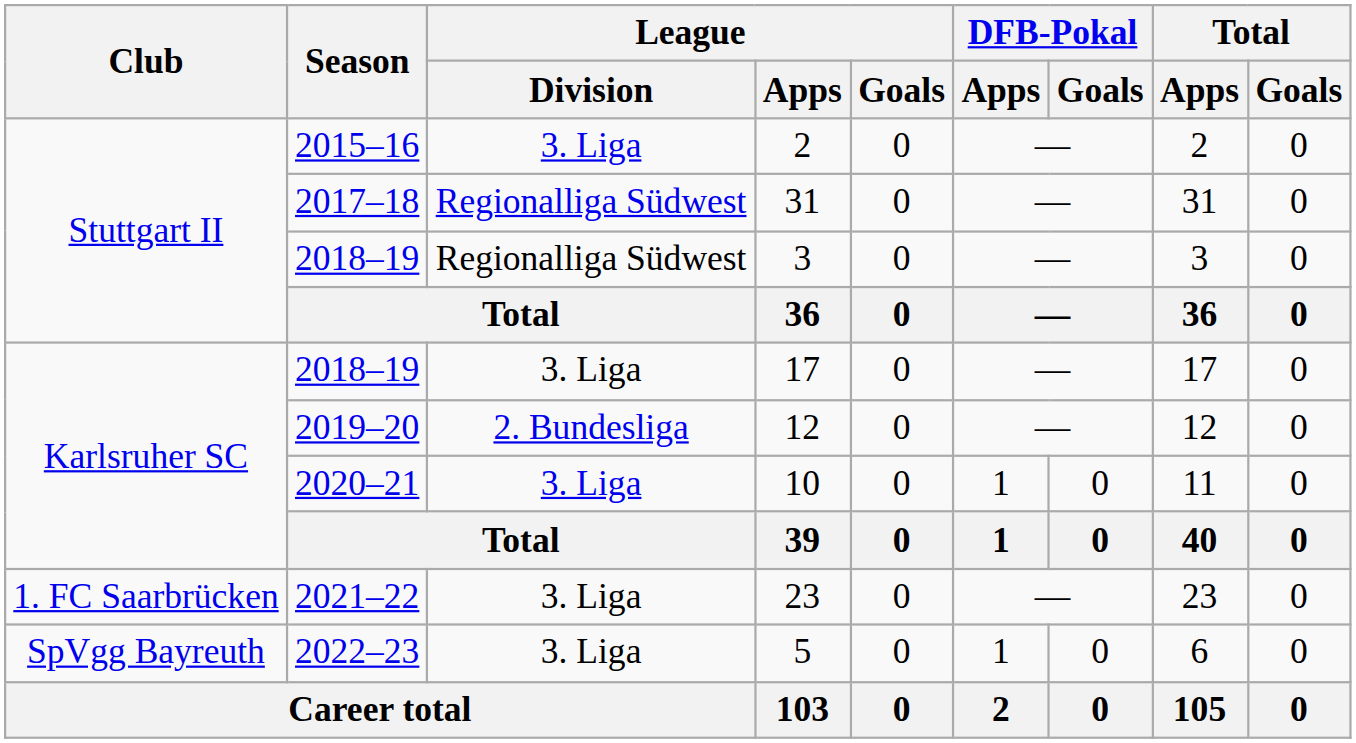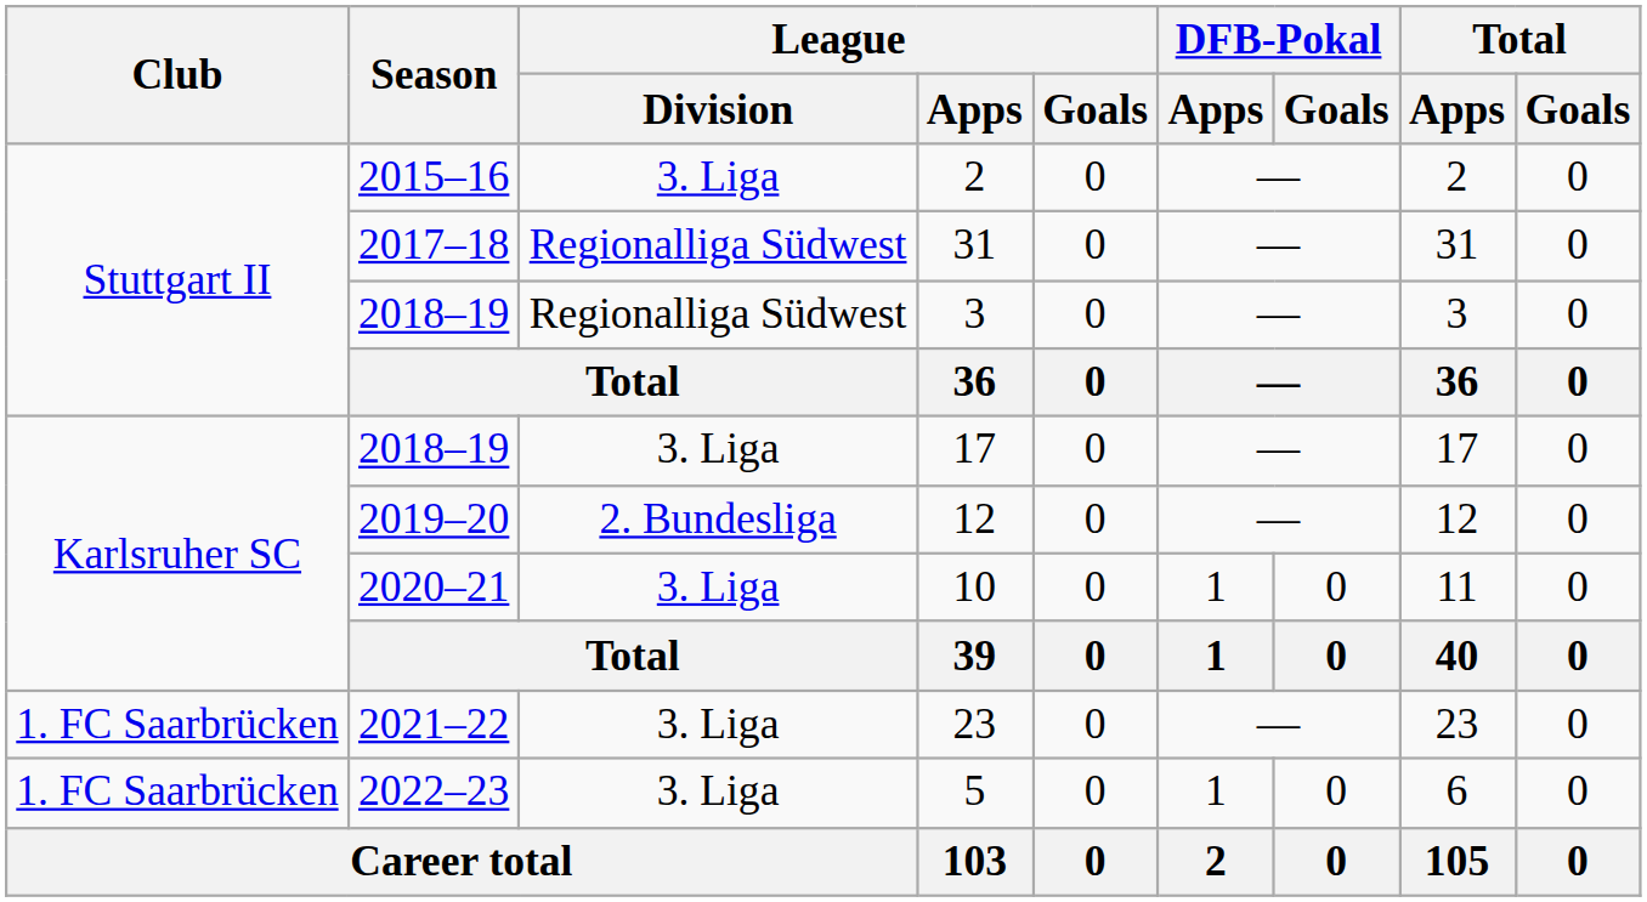5 | Club: SpVgg Bayreuth -> 1. FC Saarbrücken
